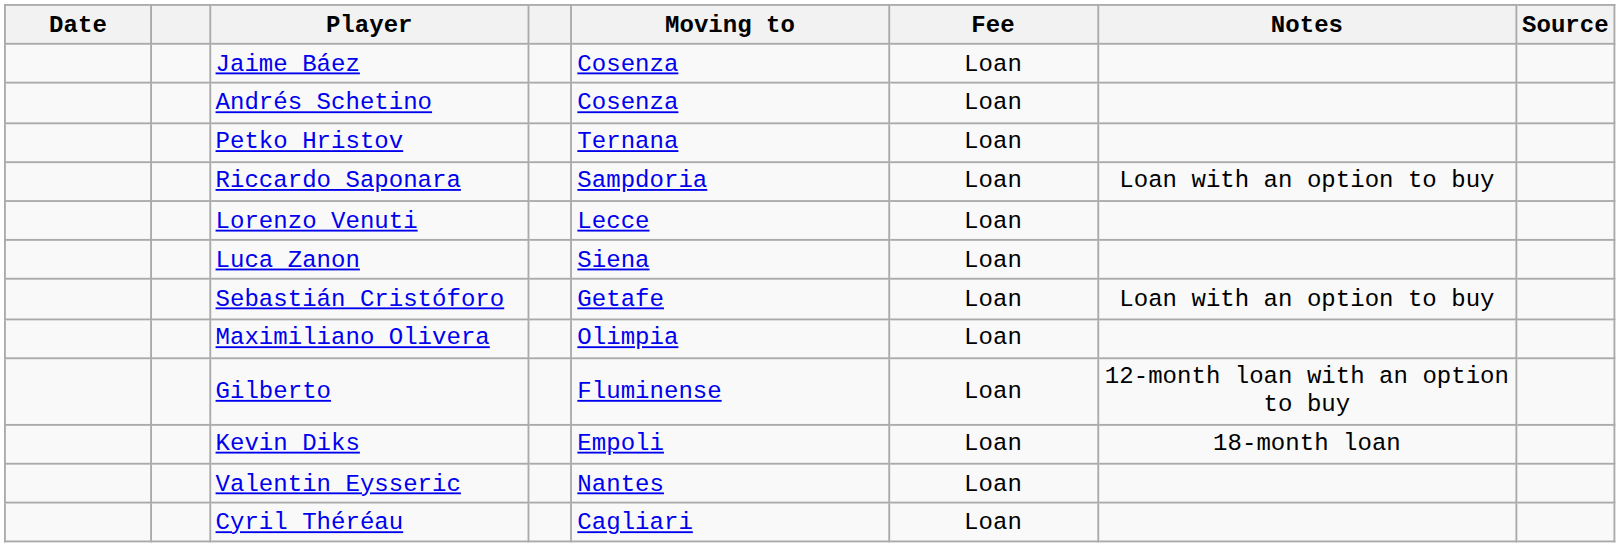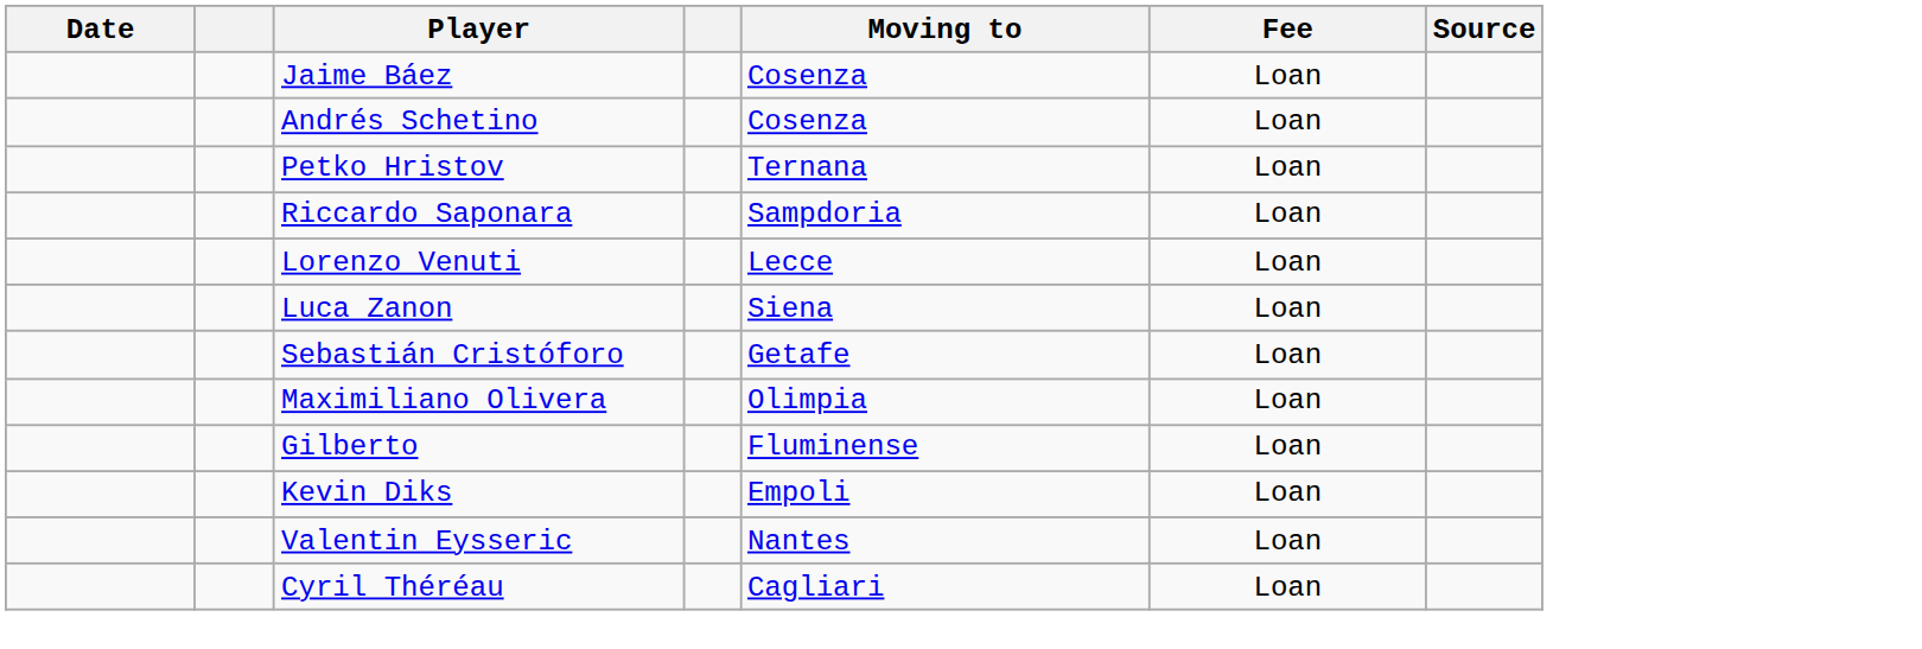- column: Notes | Loan with an option to buy | Loan with an option to buy | 12-month loan with an option to buy | 18-month loan
